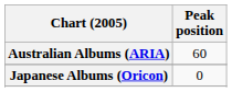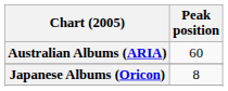Japanese Albums (Oricon) | Peak position: 0 -> 8
